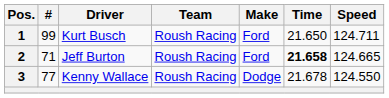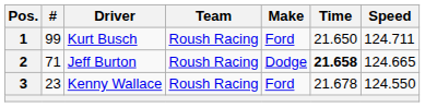2 | Make: Ford -> Dodge
3 | #: 77 -> 23
3 | Make: Dodge -> Ford
